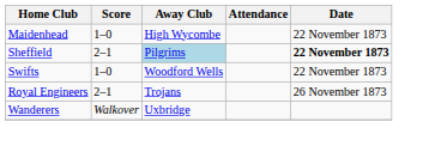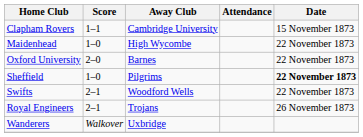+ row: Clapham Rovers | 1–1 | Cambridge University | 15 November 1873
+ row: Oxford University | 2–0 | Barnes | 22 November 1873
Sheffield | Score: 2–1 -> 1–0
Sheffield | Away Club: lightblue background -> no background
Swifts | Score: 1–0 -> 2–1
